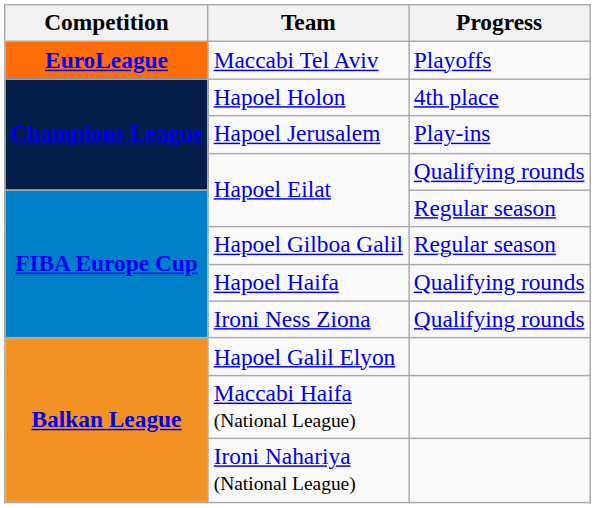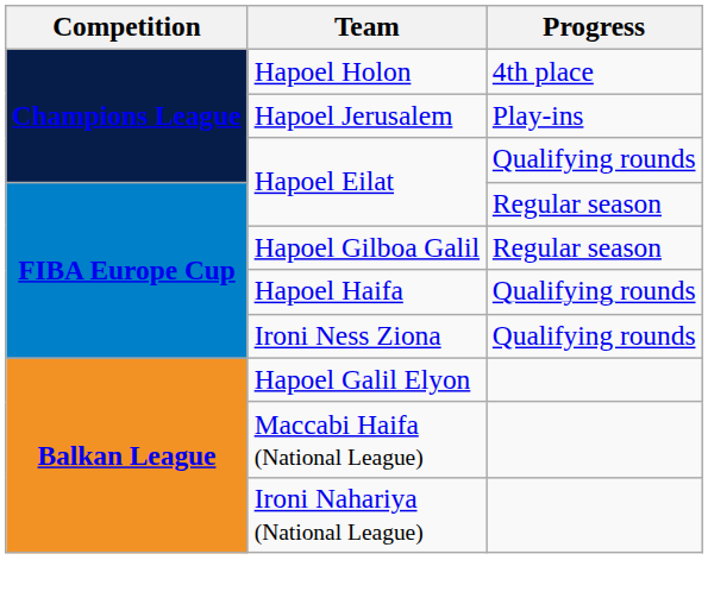- row: EuroLeague | Maccabi Tel Aviv | Playoffs
